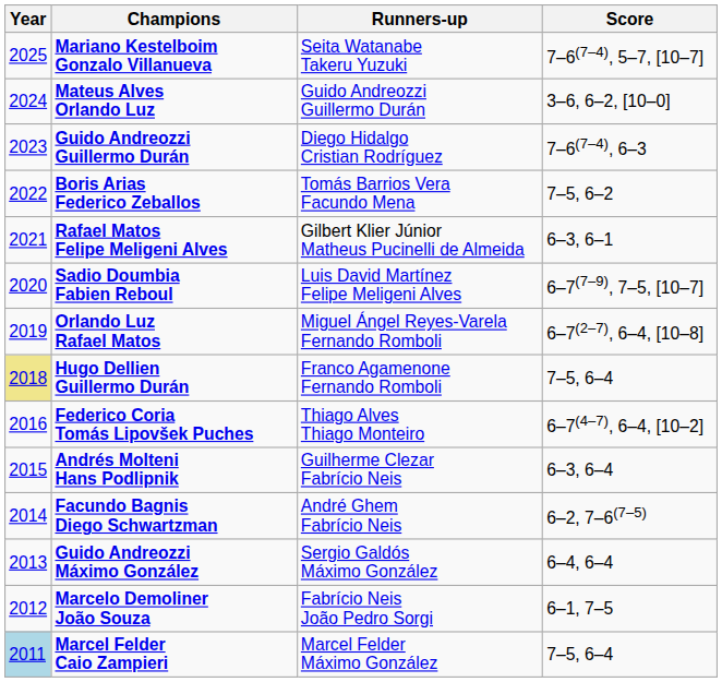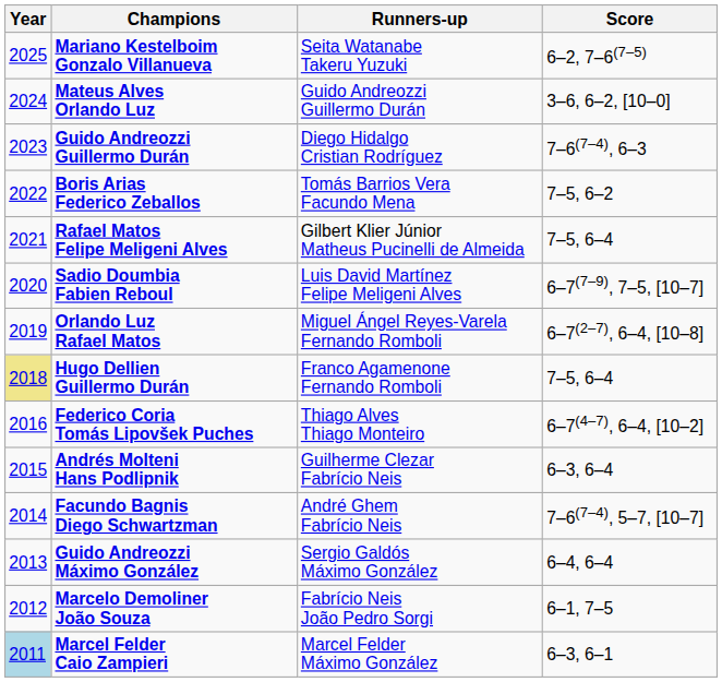Mariano Kestelboim Gonzalo Villanueva | Score: 7–6(7–4), 5–7, [10–7] -> 6–2, 7–6(7–5)
Rafael Matos Felipe Meligeni Alves | Score: 6–3, 6–1 -> 7–5, 6–4
Facundo Bagnis Diego Schwartzman | Score: 6–2, 7–6(7–5) -> 7–6(7–4), 5–7, [10–7]
Marcel Felder Caio Zampieri | Score: 7–5, 6–4 -> 6–3, 6–1
